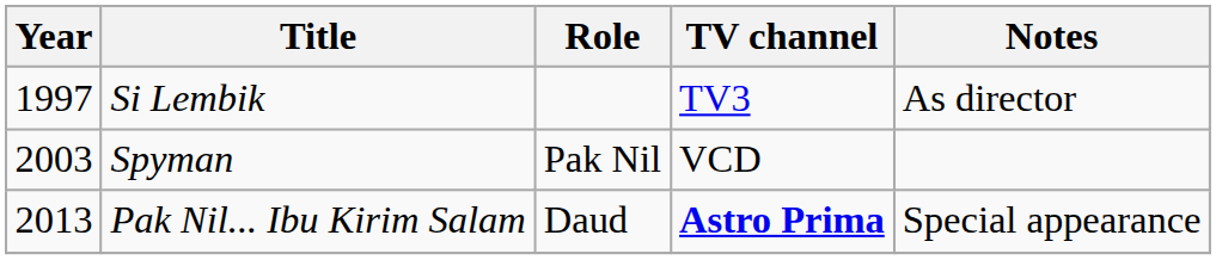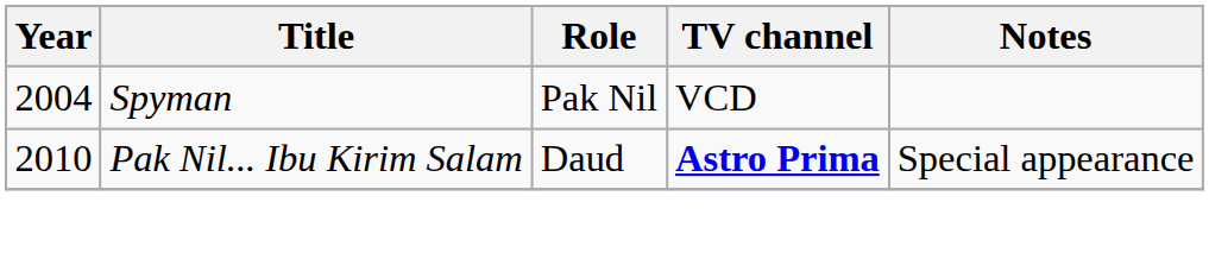- row: 1997 | Si Lembik | TV3 | As director
Spyman | Year: 2003 -> 2004
Pak Nil... Ibu Kirim Salam | Year: 2013 -> 2010
